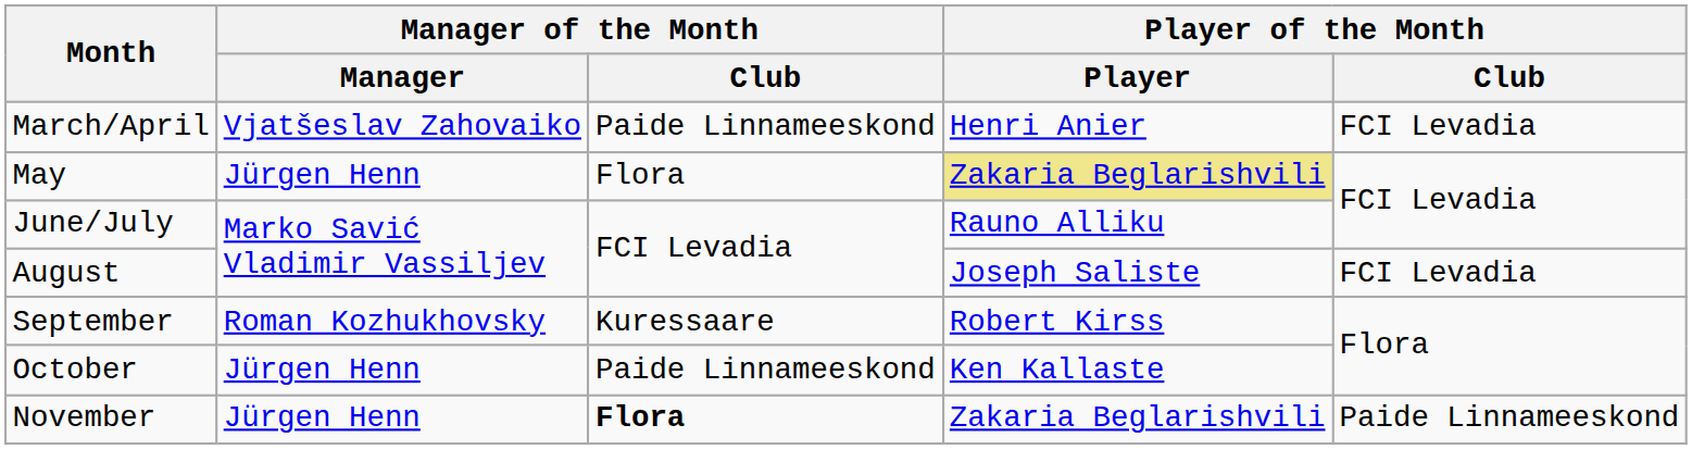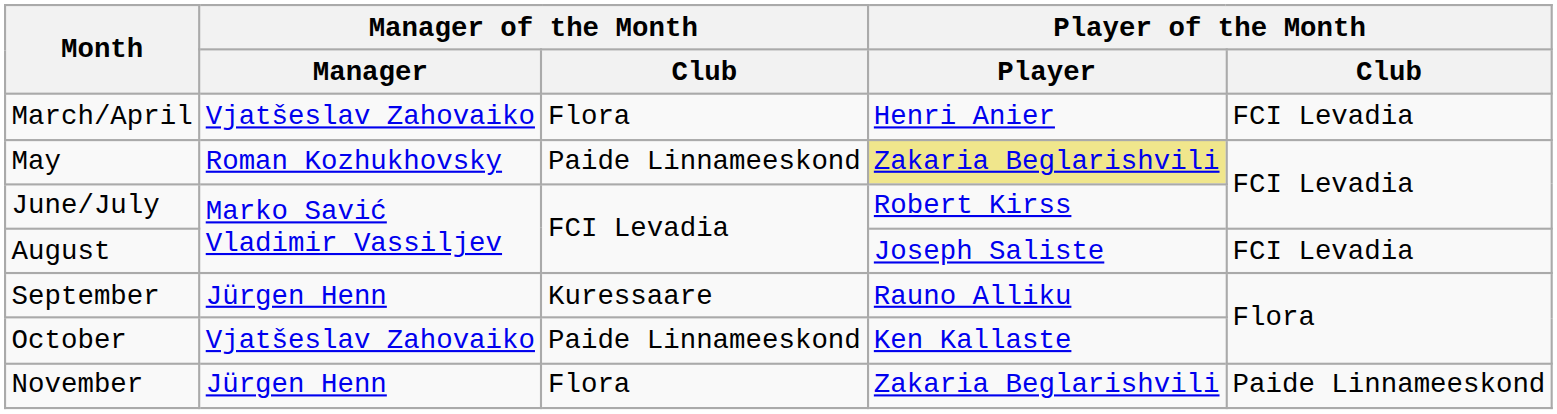March/April | Manager of the Month / Club: Paide Linnameeskond -> Flora
May | Manager of the Month / Manager: Jürgen Henn -> Roman Kozhukhovsky
May | Manager of the Month / Club: Flora -> Paide Linnameeskond
June/July | Player of the Month / Player: Rauno Alliku -> Robert Kirss
September | Manager of the Month / Manager: Roman Kozhukhovsky -> Jürgen Henn
September | Player of the Month / Player: Robert Kirss -> Rauno Alliku
October | Manager of the Month / Manager: Jürgen Henn -> Vjatšeslav Zahovaiko
November | Manager of the Month / Club: bold -> normal
